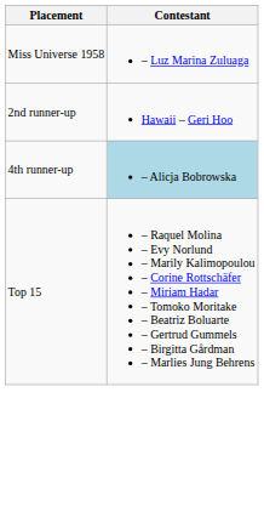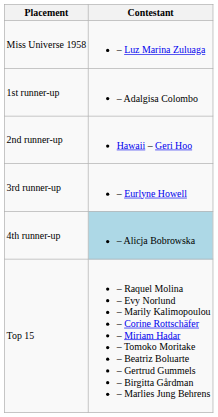+ row: 1st runner-up | – Adalgisa Colombo
+ row: 3rd runner-up | – Eurlyne Howell
